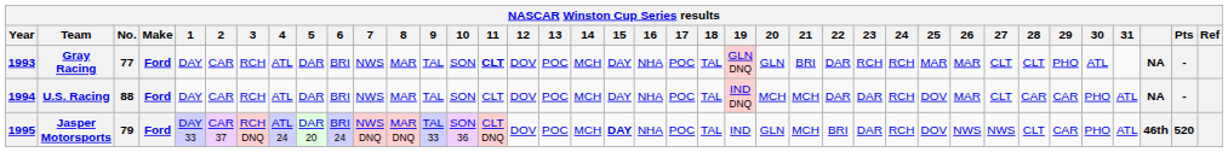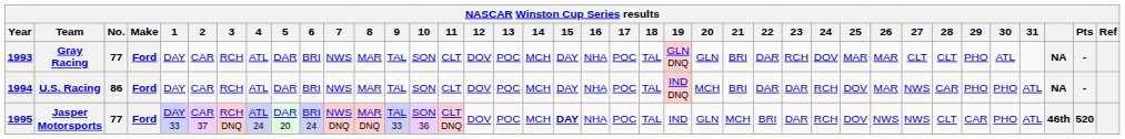Gray Racing | 11: bold -> normal
Gray Racing | 24: RCH -> DOV
U.S. Racing | No.: 88 -> 86
U.S. Racing | 21: MCH -> BRI
U.S. Racing | 27: CLT -> NWS
U.S. Racing | 29: CAR -> PHO
Jasper Motorsports | No.: 79 -> 77
